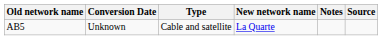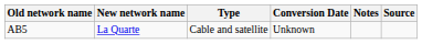columns swapped: New network name <-> Conversion Date
